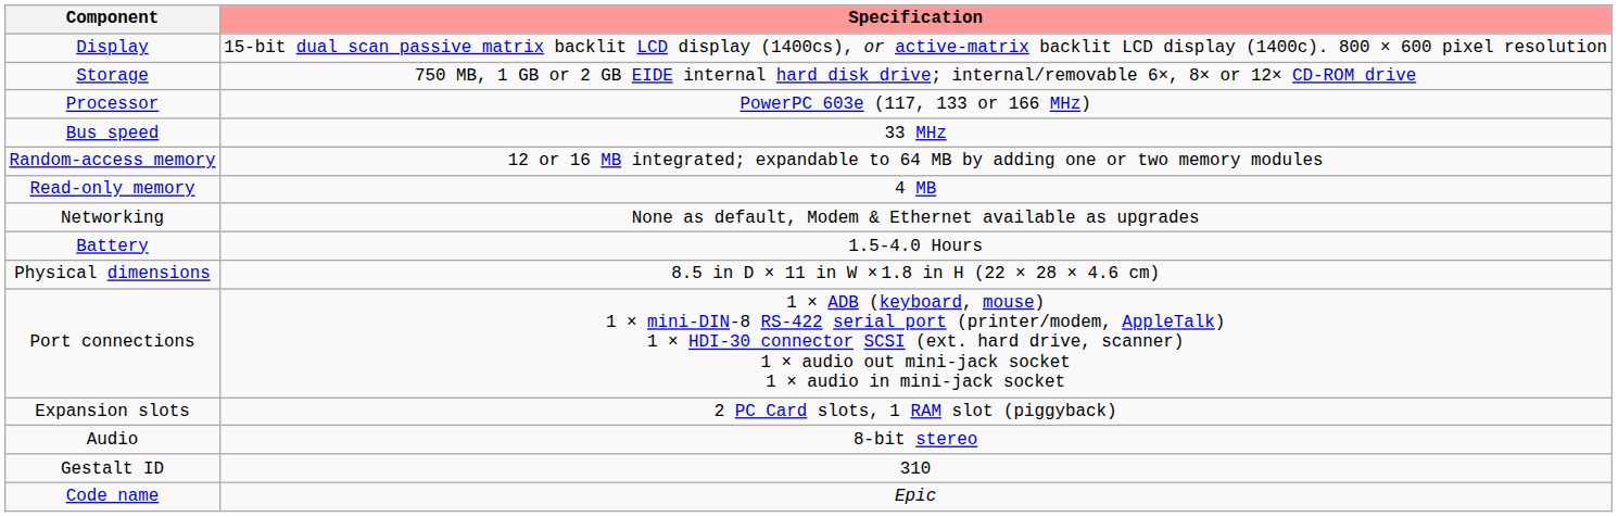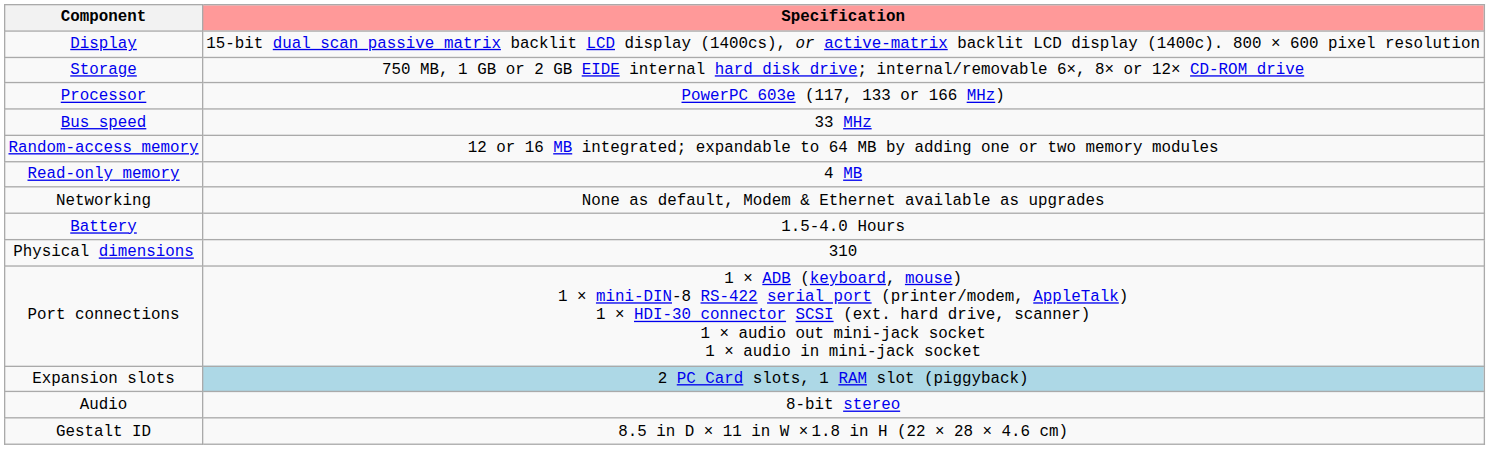Physical dimensions | Specification: 8.5 in D × 11 in W × 1.8 in H (22 × 28 × 4.6 cm) -> 310
Expansion slots | Specification: no background -> lightblue background
Gestalt ID | Specification: 310 -> 8.5 in D × 11 in W × 1.8 in H (22 × 28 × 4.6 cm)
- row: Code name | Epic
